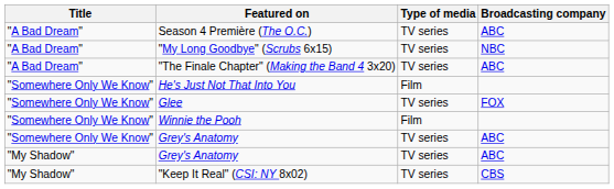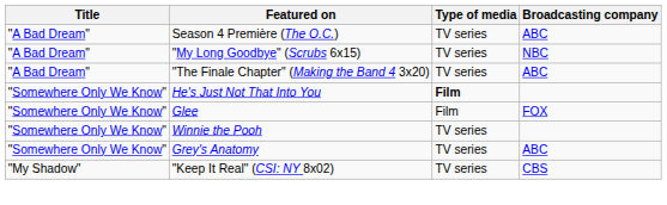He's Just Not That Into You | Type of media: normal -> bold
Glee | Type of media: TV series -> Film
Winnie the Pooh | Type of media: Film -> TV series
- row: "My Shadow" | Grey's Anatomy | TV series | ABC
